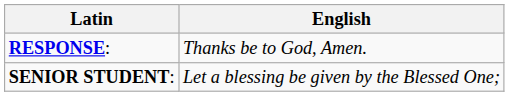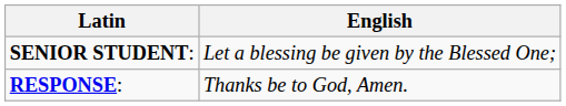rows swapped: SENIOR STUDENT: <-> RESPONSE:
